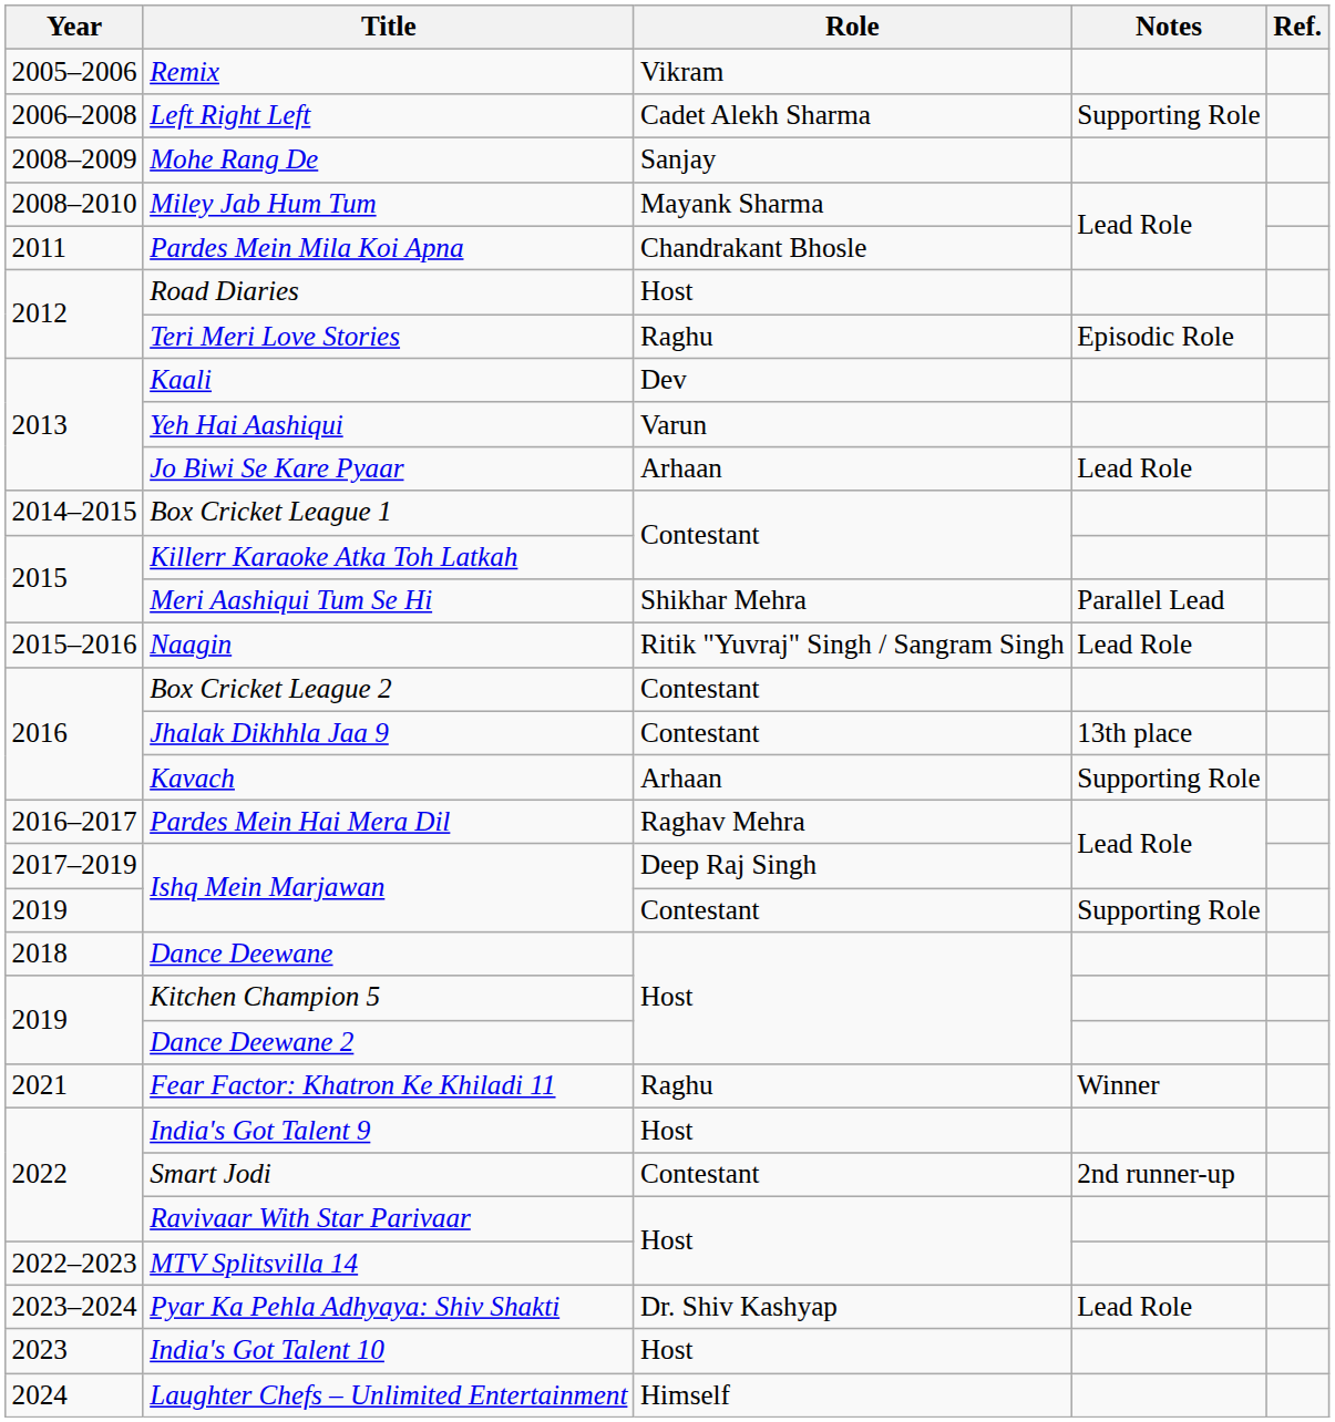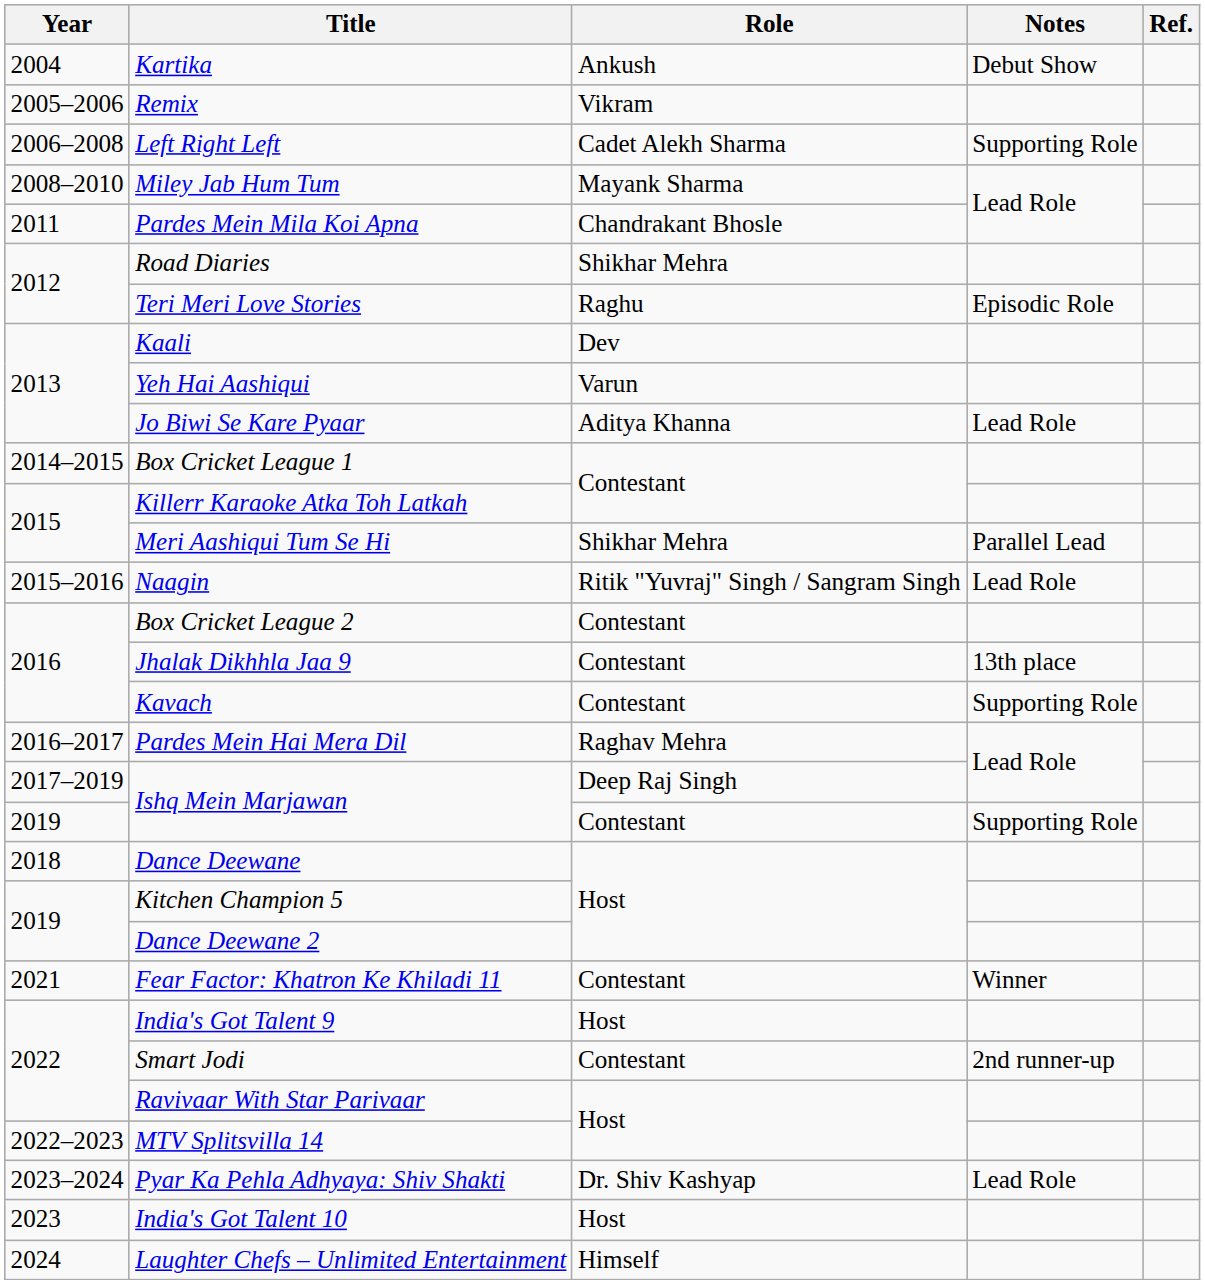+ row: 2004 | Kartika | Ankush | Debut Show
- row: 2008–2009 | Mohe Rang De | Sanjay
Road Diaries | Role: Host -> Shikhar Mehra
Jo Biwi Se Kare Pyaar | Role: Arhaan -> Aditya Khanna
Kavach | Role: Arhaan -> Contestant
Fear Factor: Khatron Ke Khiladi 11 | Role: Raghu -> Contestant
